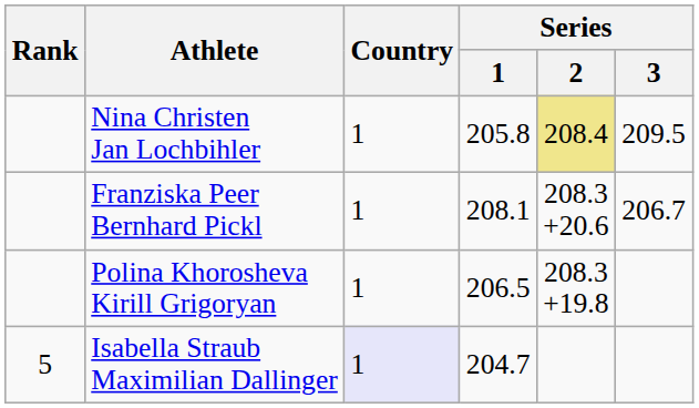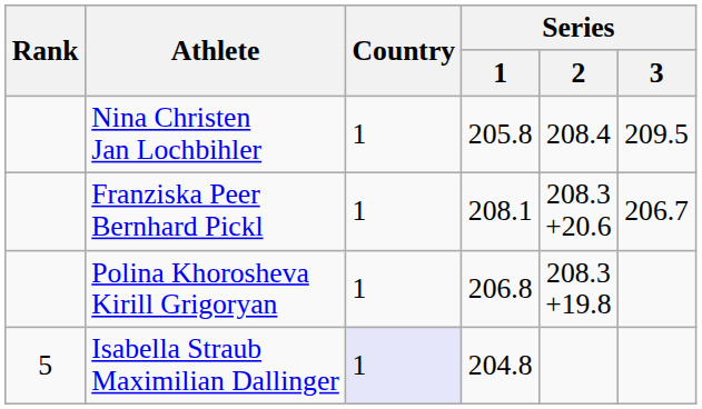Nina Christen Jan Lochbihler | Series / 2: khaki background -> no background
Polina Khorosheva Kirill Grigoryan | Series / 1: 206.5 -> 206.8
Isabella Straub Maximilian Dallinger | Series / 1: 204.7 -> 204.8
